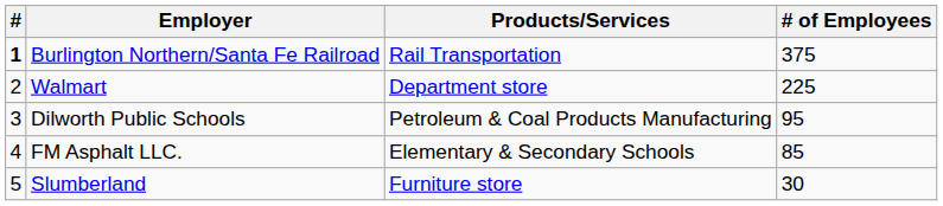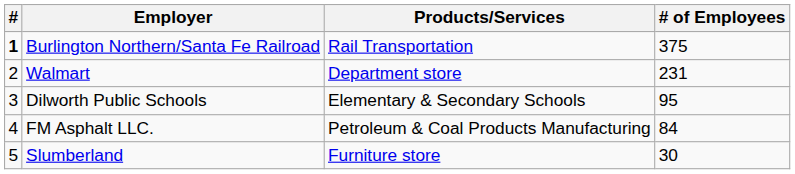Walmart | # of Employees: 225 -> 231
Dilworth Public Schools | Products/Services: Petroleum & Coal Products Manufacturing -> Elementary & Secondary Schools
FM Asphalt LLC. | Products/Services: Elementary & Secondary Schools -> Petroleum & Coal Products Manufacturing
FM Asphalt LLC. | # of Employees: 85 -> 84
